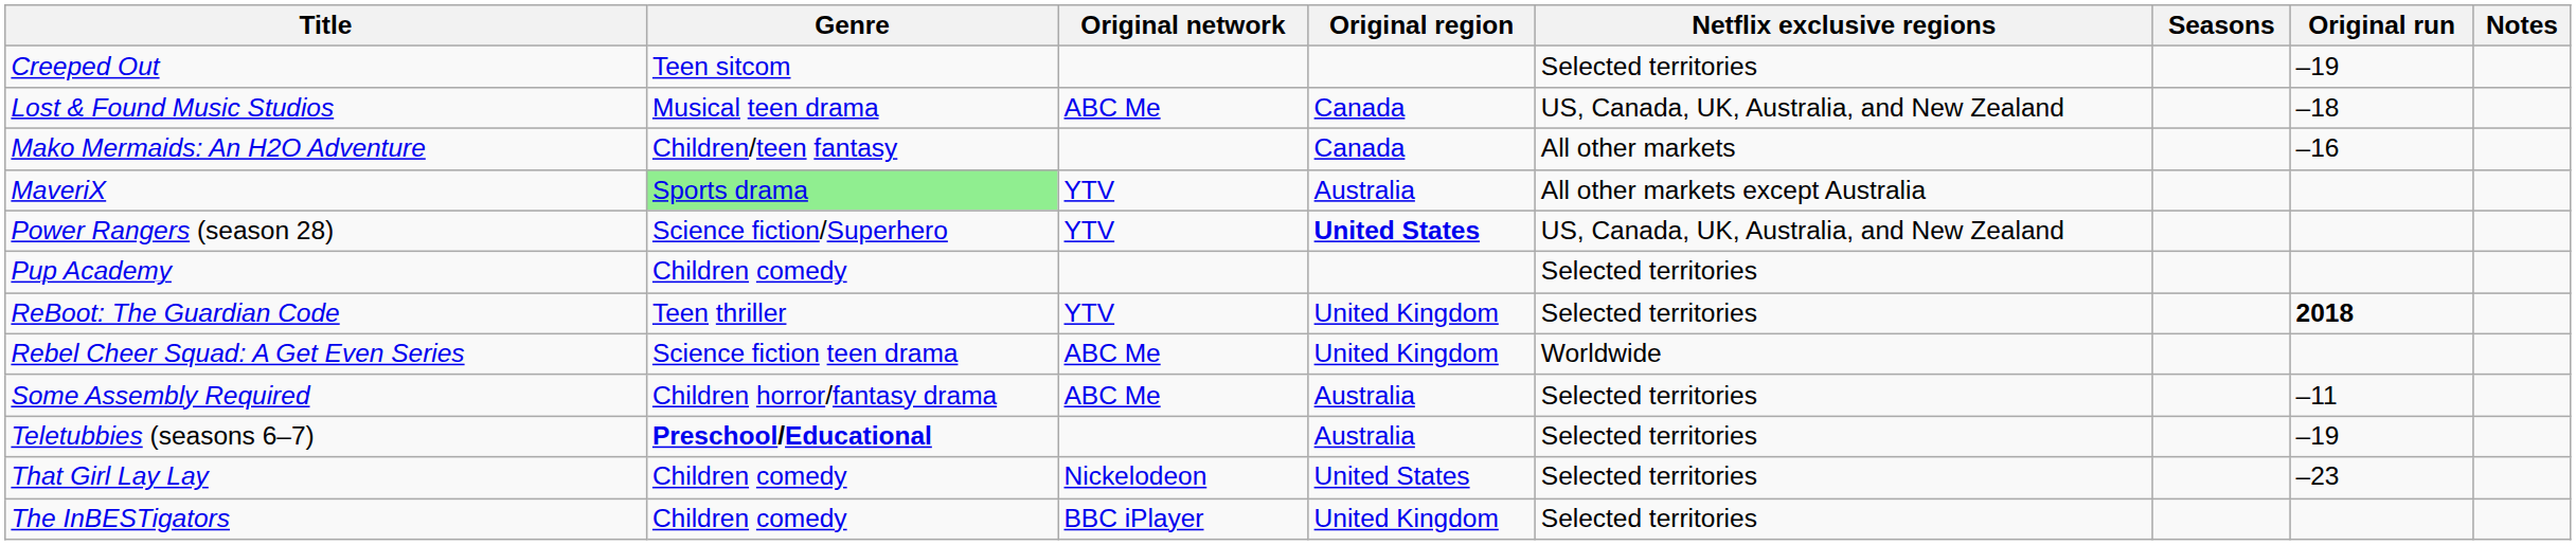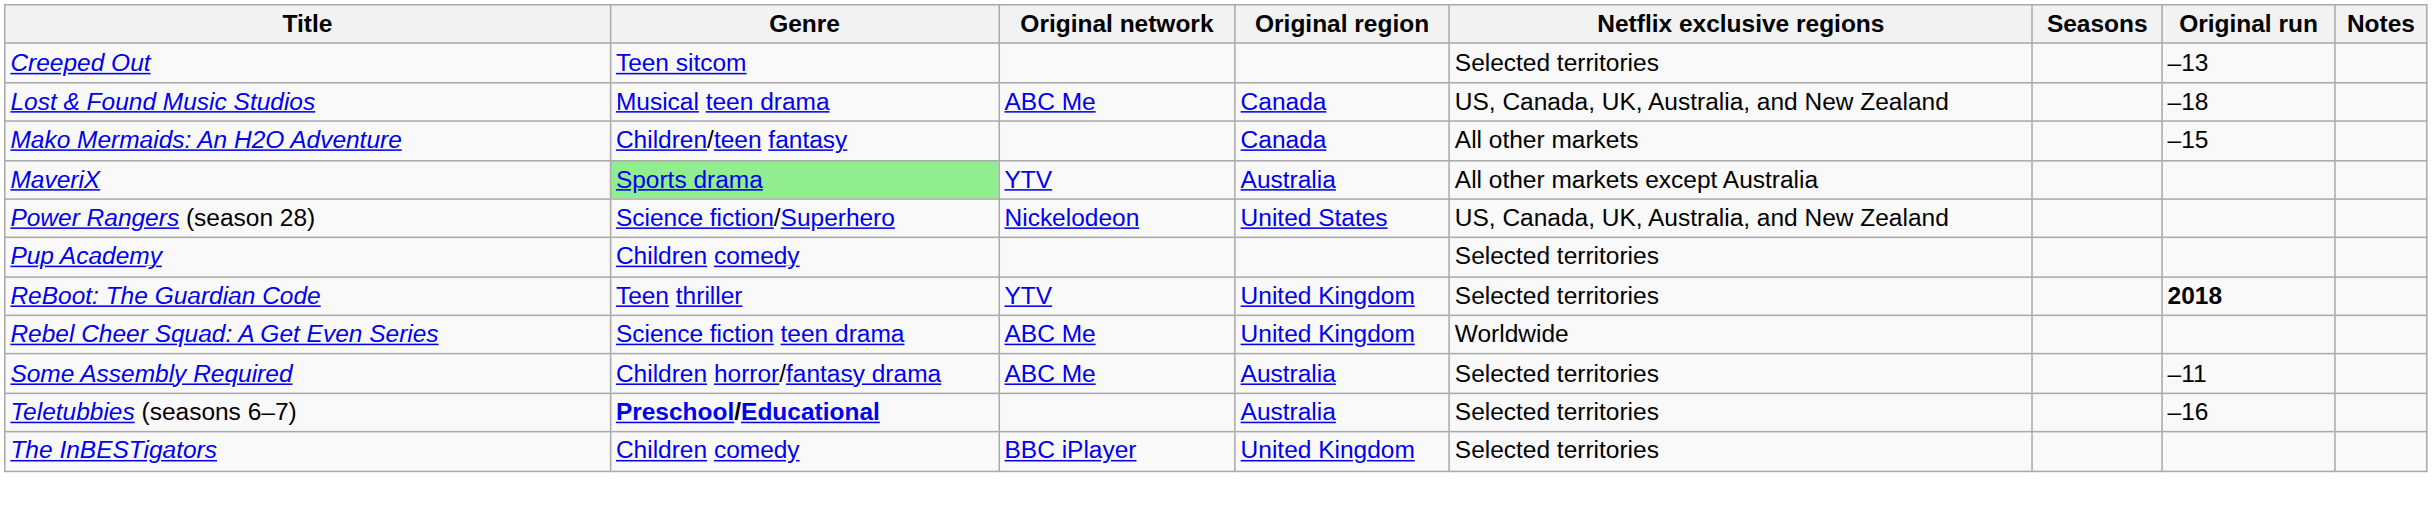Creeped Out | Original run: –19 -> –13
Mako Mermaids: An H2O Adventure | Original run: –16 -> –15
Power Rangers (season 28) | Original network: YTV -> Nickelodeon
Power Rangers (season 28) | Original region: bold -> normal
Teletubbies (seasons 6–7) | Original run: –19 -> –16
- row: That Girl Lay Lay | Children comedy | Nickelodeon | United States | Selected territories | –23
